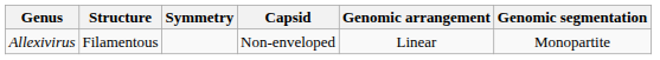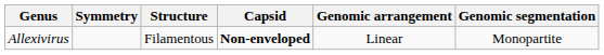columns swapped: Structure <-> Symmetry
Allexivirus | Capsid: normal -> bold
